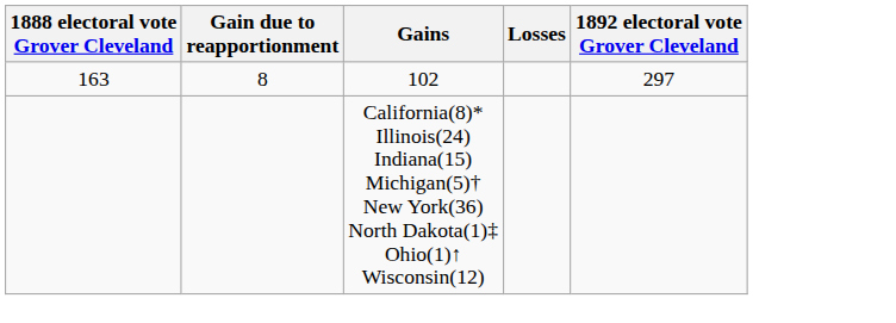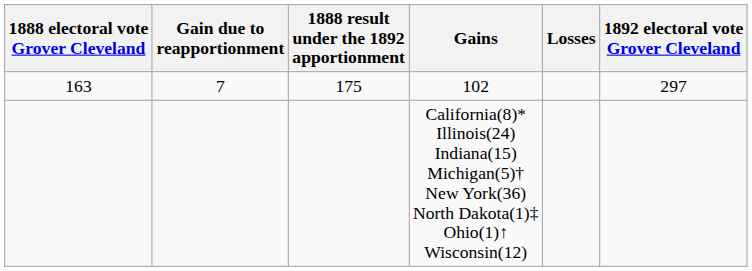+ column: 1888 result under the 1892 apportionment | 175
102 | Gain due to reapportionment: 8 -> 7
